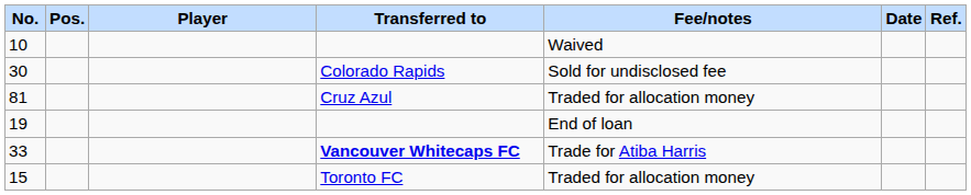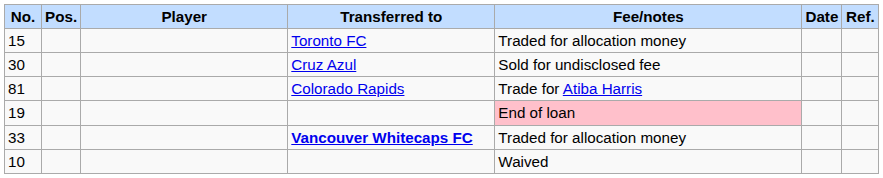rows swapped: 15 <-> 10
30 | Transferred to: Colorado Rapids -> Cruz Azul
81 | Transferred to: Cruz Azul -> Colorado Rapids
81 | Fee/notes: Traded for allocation money -> Trade for Atiba Harris
19 | Fee/notes: no background -> pink background
33 | Fee/notes: Trade for Atiba Harris -> Traded for allocation money
